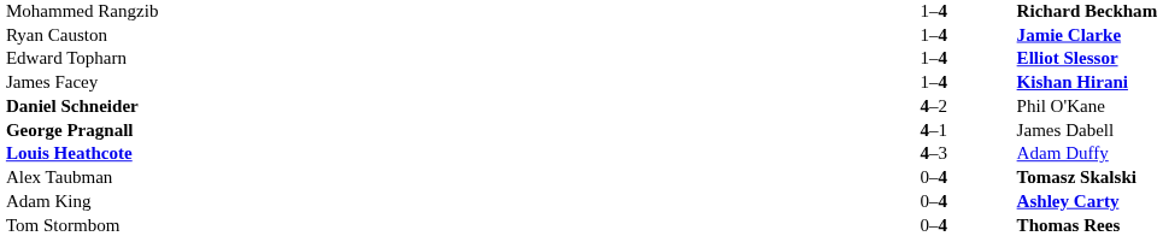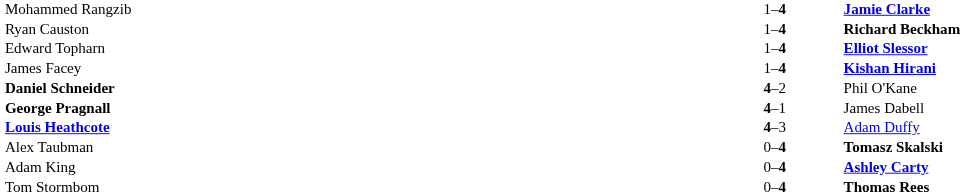Mohammed Rangzib | column 3: Richard Beckham -> Jamie Clarke
Ryan Causton | column 3: Jamie Clarke -> Richard Beckham
